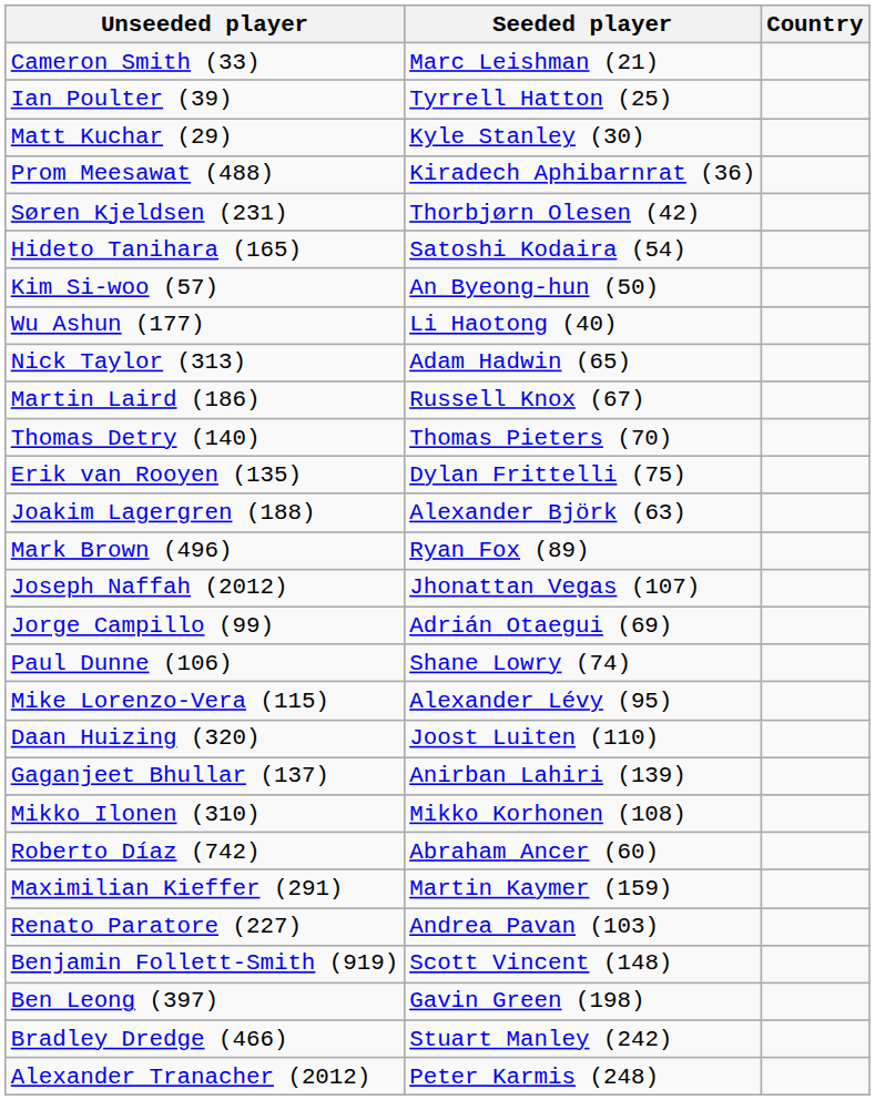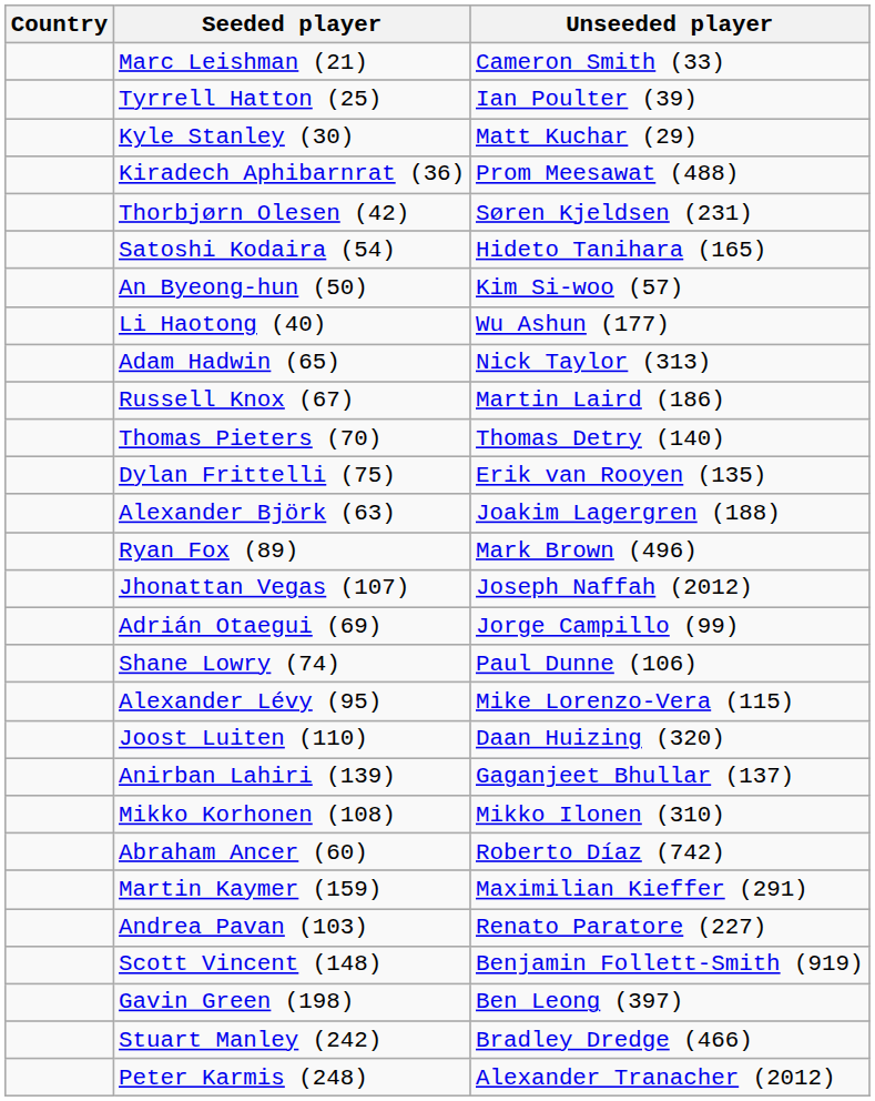columns swapped: Country <-> Unseeded player
